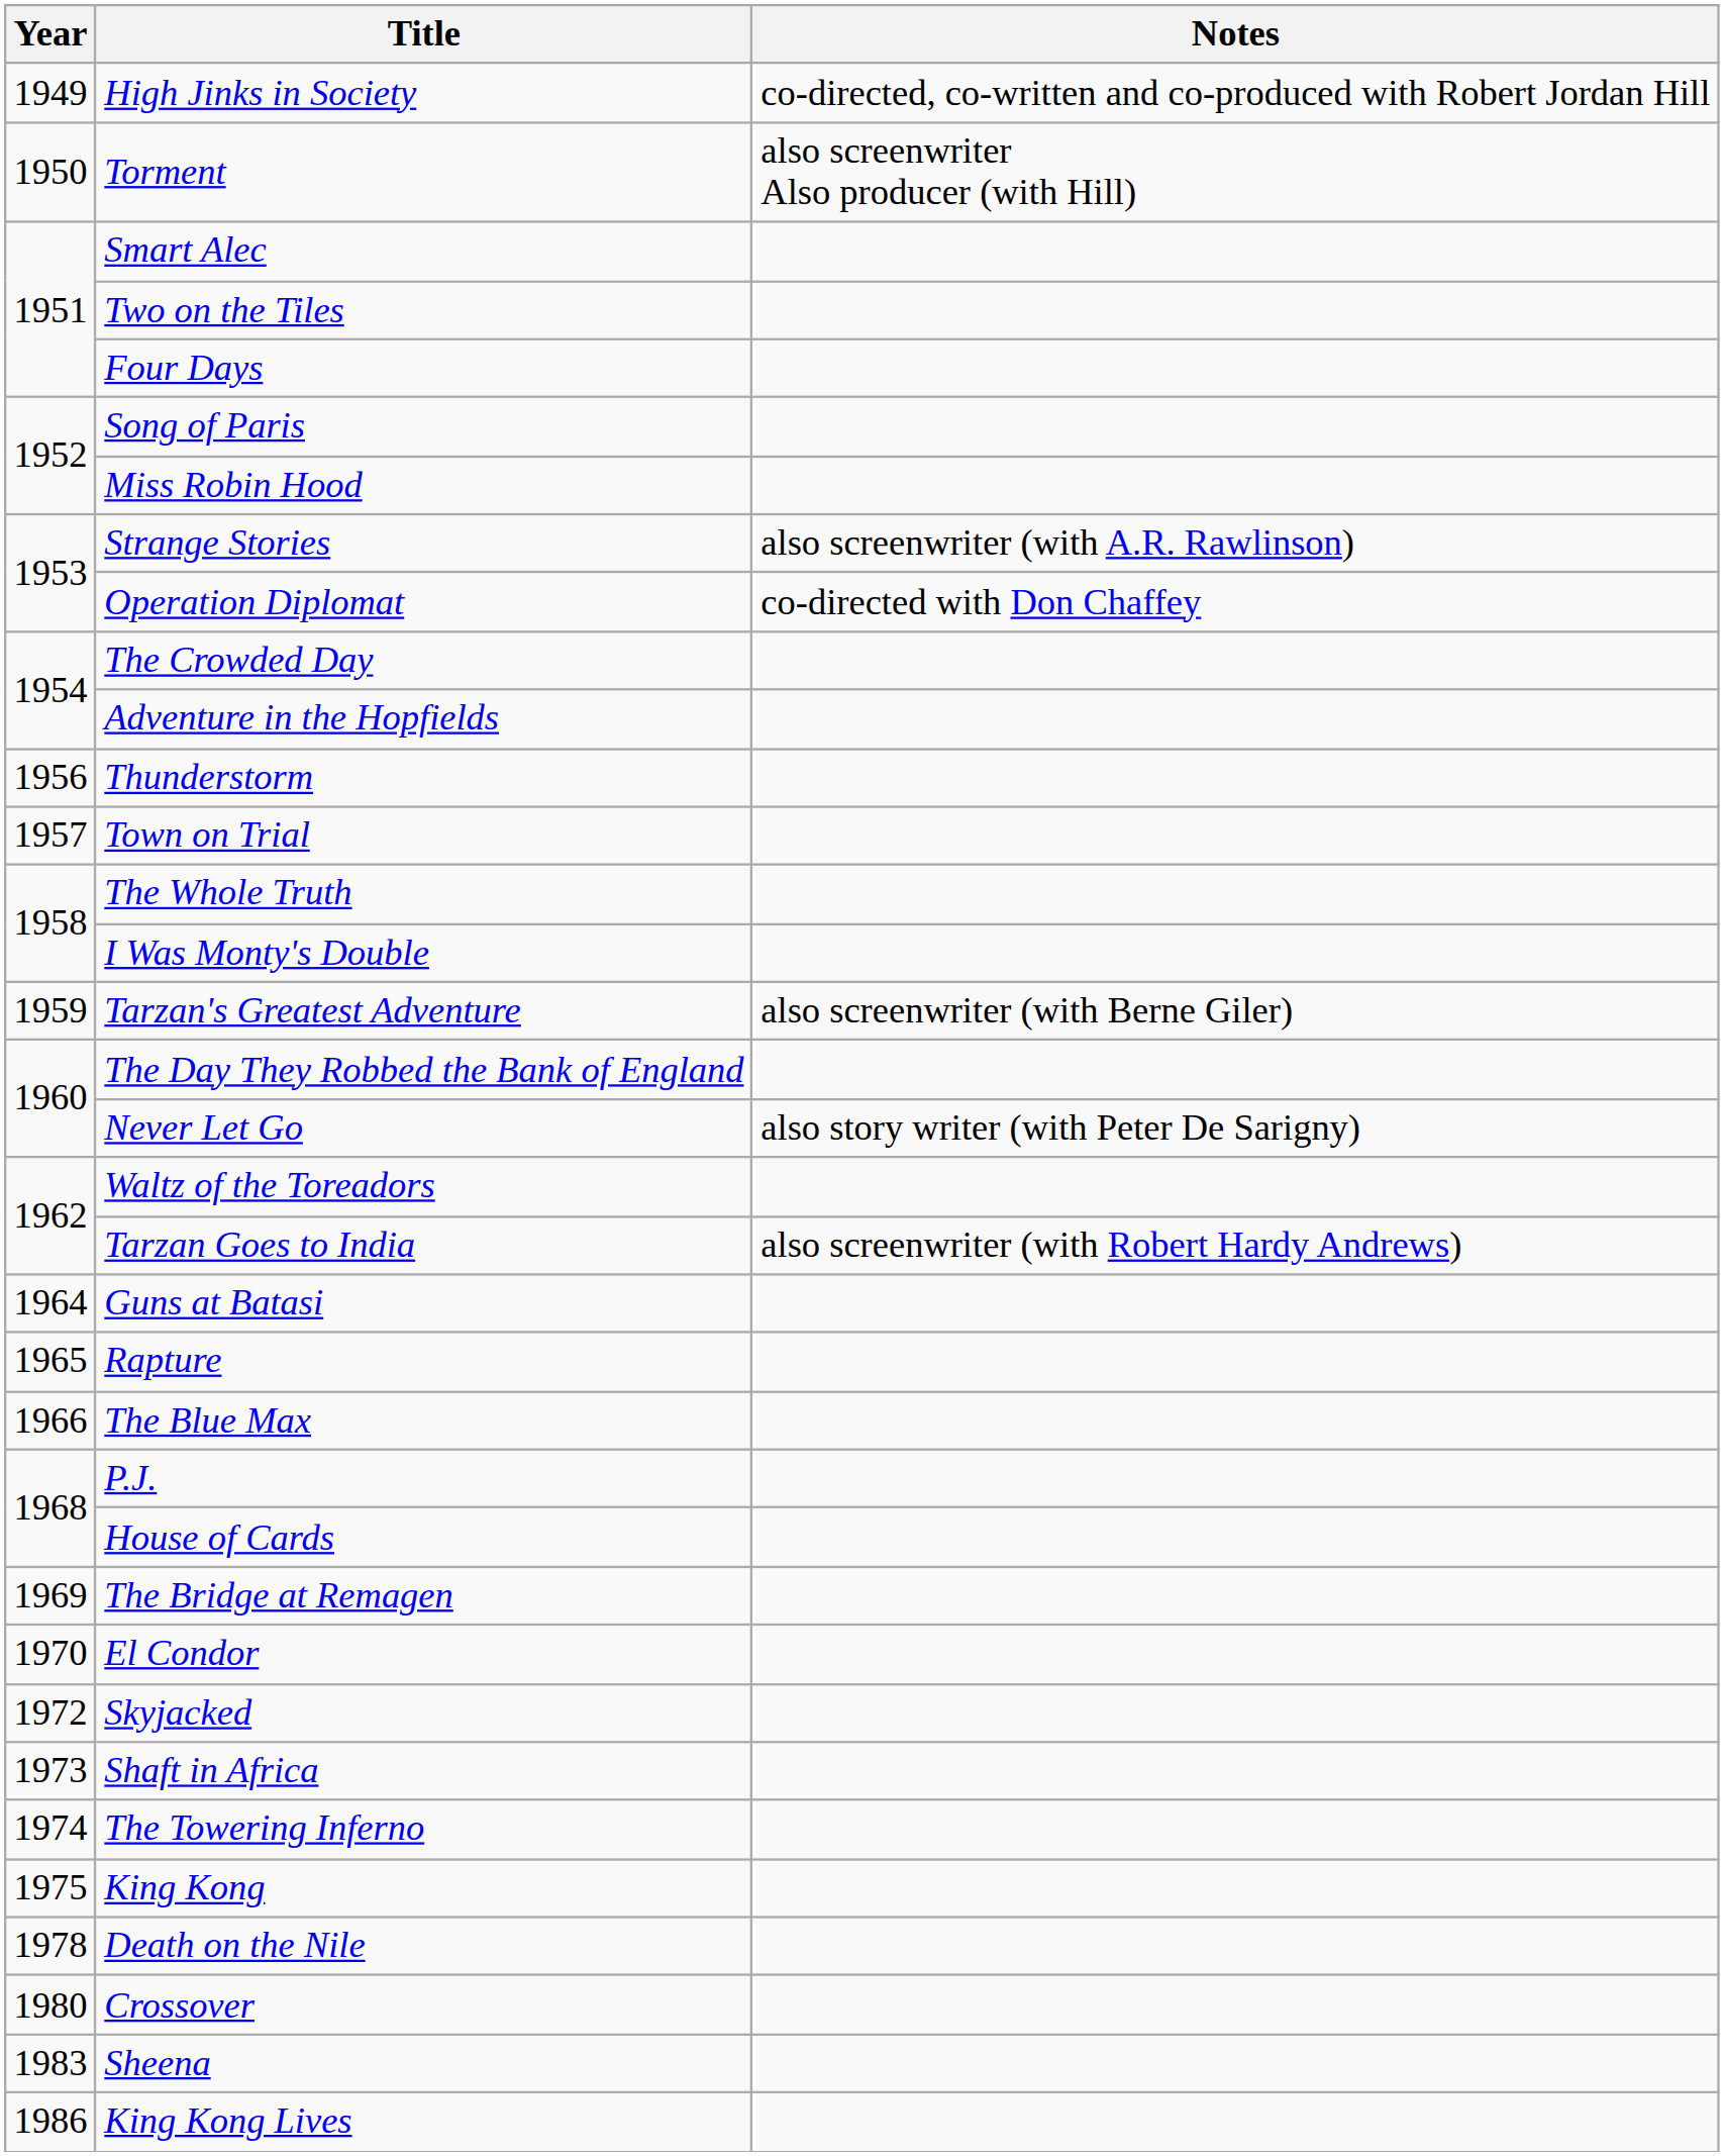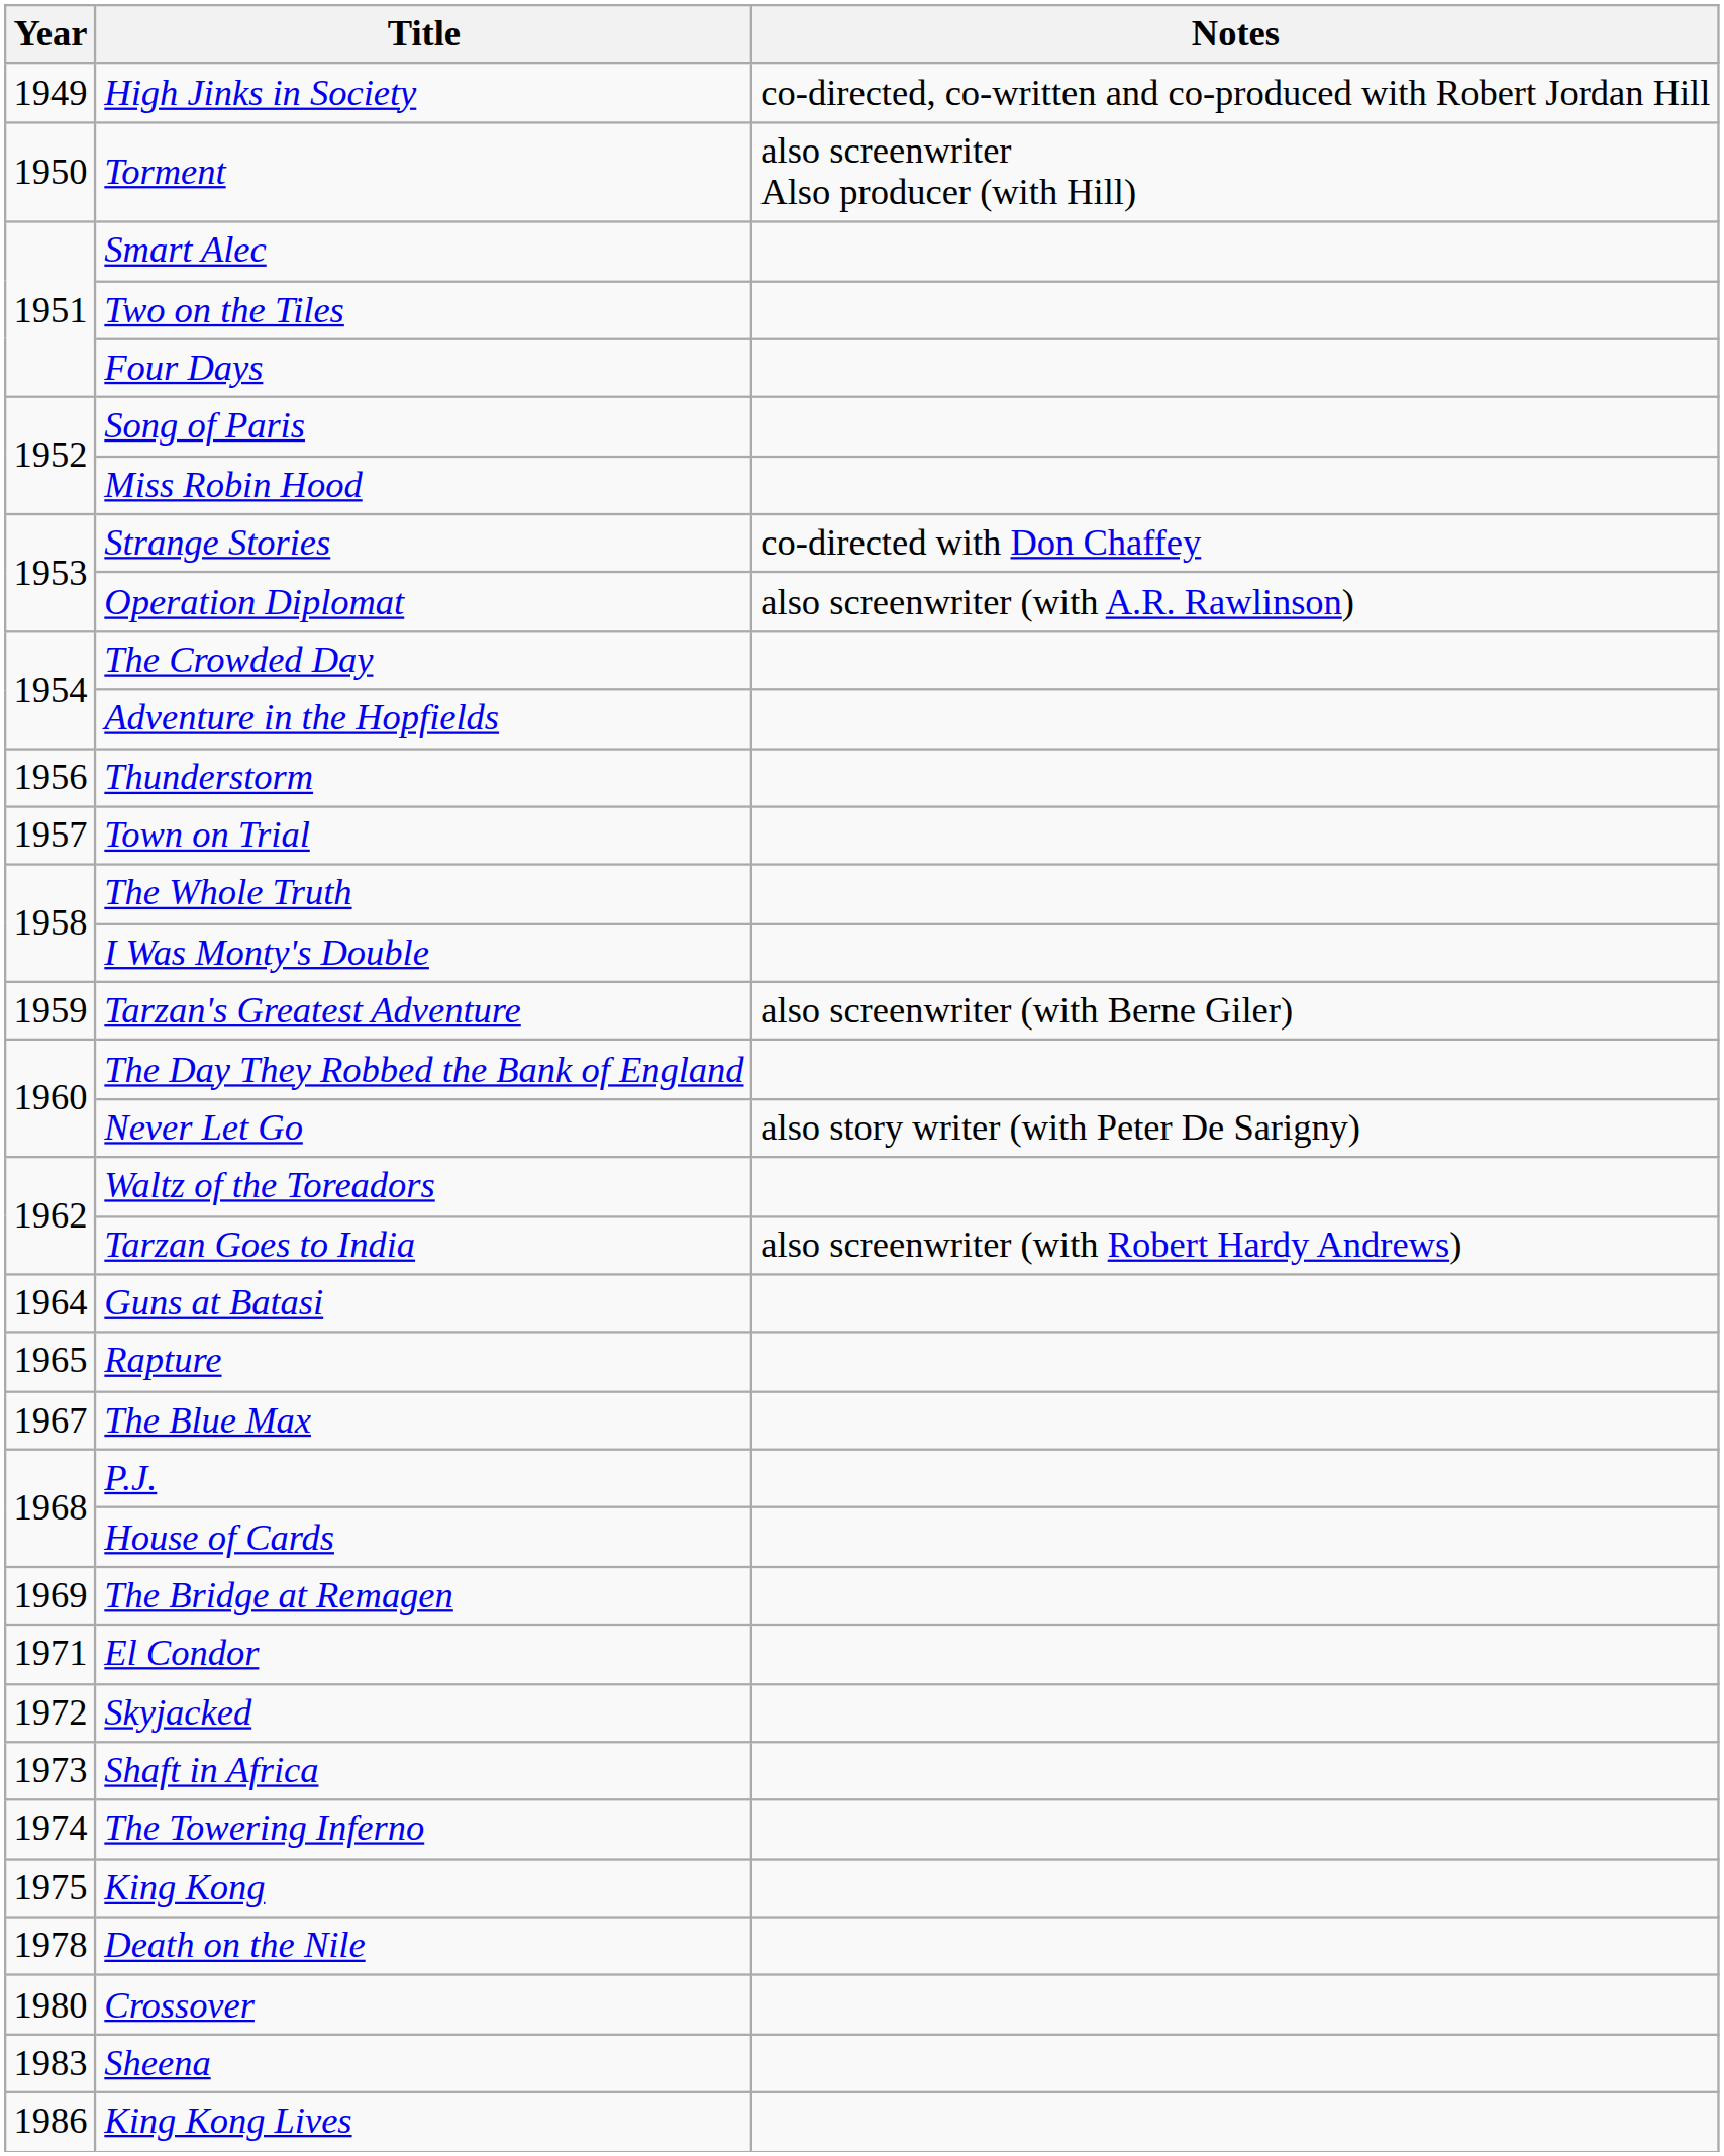Strange Stories | Notes: also screenwriter (with A.R. Rawlinson) -> co-directed with Don Chaffey
Operation Diplomat | Notes: co-directed with Don Chaffey -> also screenwriter (with A.R. Rawlinson)
The Blue Max | Year: 1966 -> 1967
El Condor | Year: 1970 -> 1971
